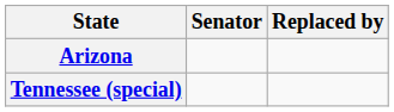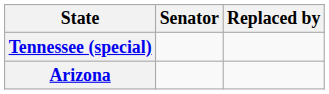rows swapped: Arizona <-> Tennessee (special)
